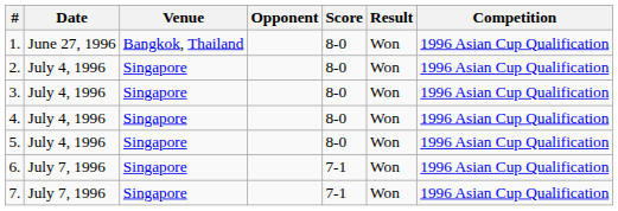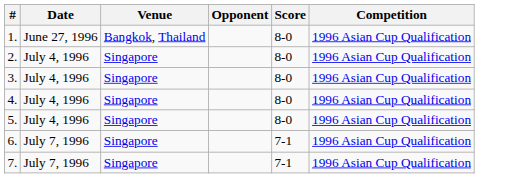- column: Result | Won | Won | Won | Won | Won | Won | Won
